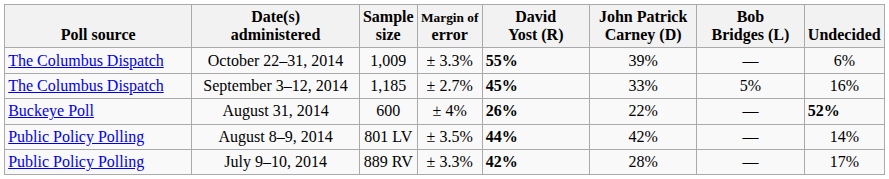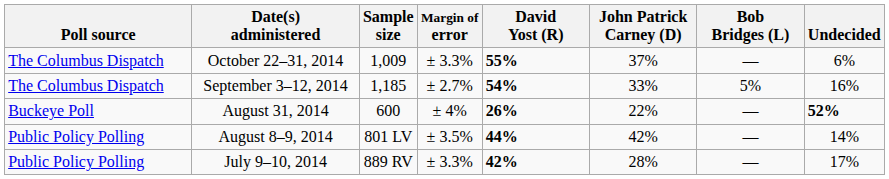October 22–31, 2014 | John Patrick Carney (D): 39% -> 37%
September 3–12, 2014 | David Yost (R): 45% -> 54%
